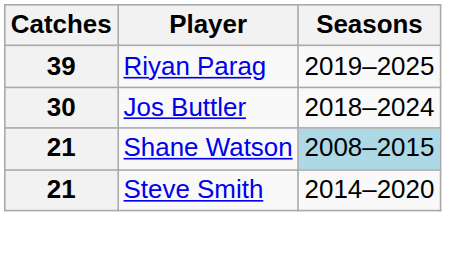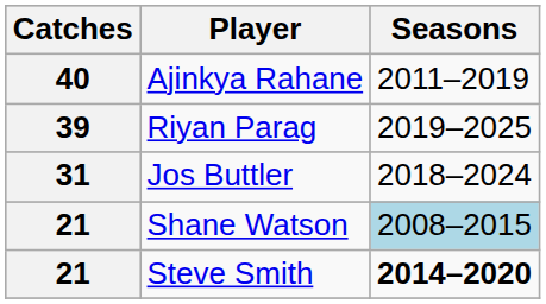+ row: 40 | Ajinkya Rahane | 2011–2019
Jos Buttler | Catches: 30 -> 31
Steve Smith | Seasons: normal -> bold
